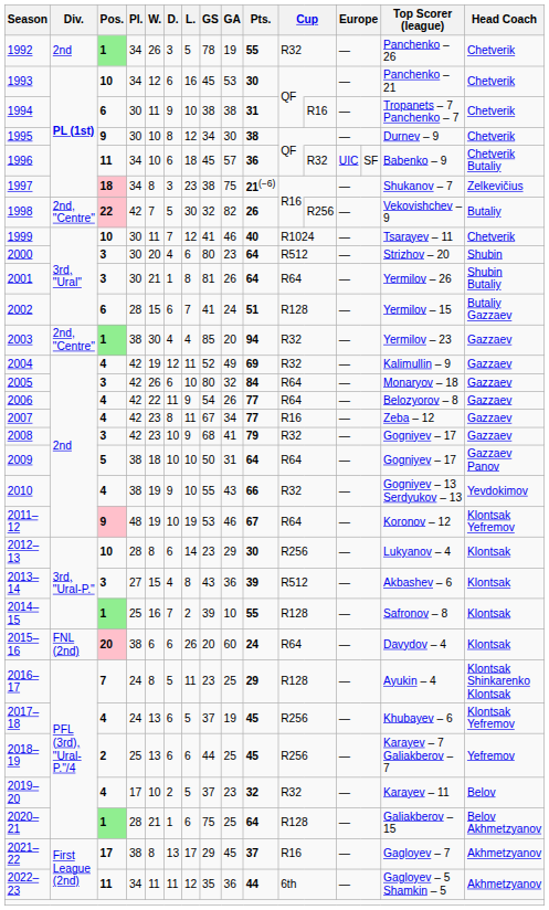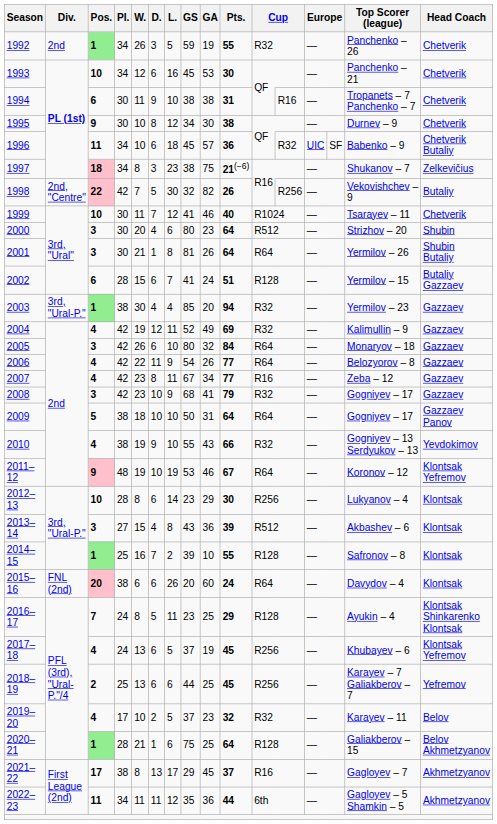1992 | GS: 78 -> 59
2003 | Div.: 2nd, "Centre" -> 3rd, "Ural-P."
